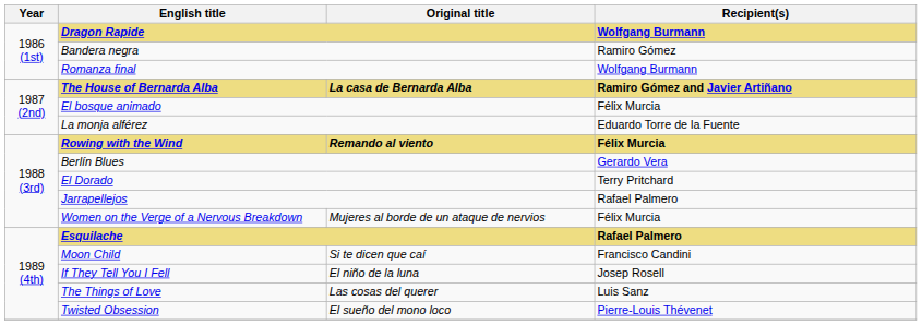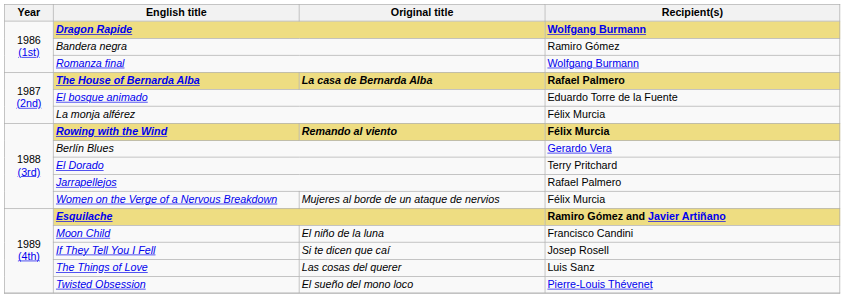The House of Bernarda Alba | Recipient(s): Ramiro Gómez and Javier Artiñano -> Rafael Palmero
El bosque animado | Recipient(s): Félix Murcia -> Eduardo Torre de la Fuente
La monja alférez | Recipient(s): Eduardo Torre de la Fuente -> Félix Murcia
Esquilache | Recipient(s): Rafael Palmero -> Ramiro Gómez and Javier Artiñano
Moon Child | Original title: Si te dicen que caí -> El niño de la luna
If They Tell You I Fell | Original title: El niño de la luna -> Si te dicen que caí
